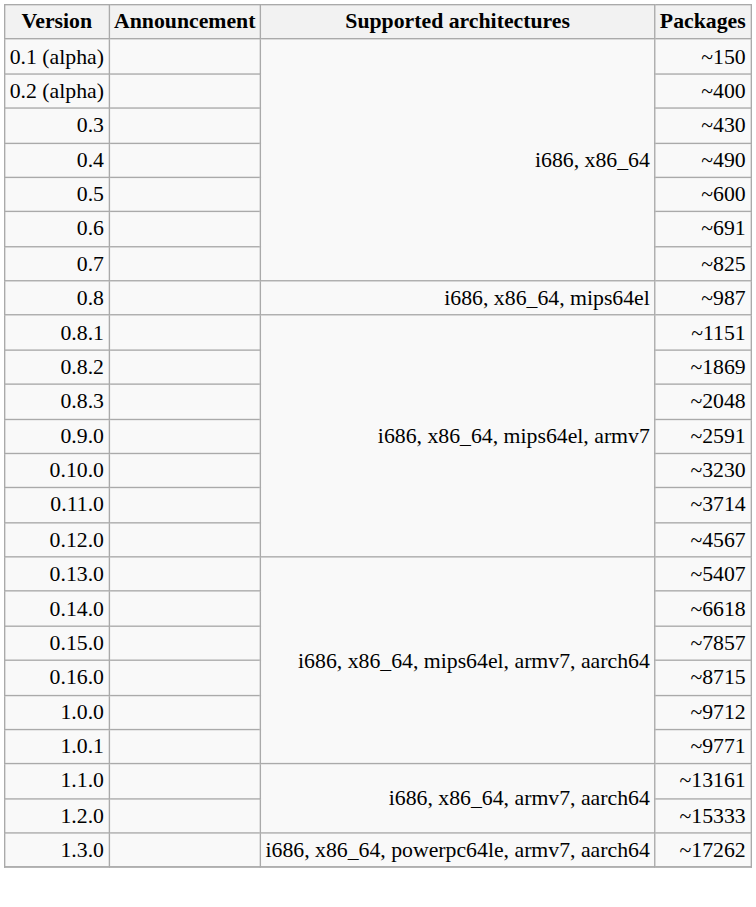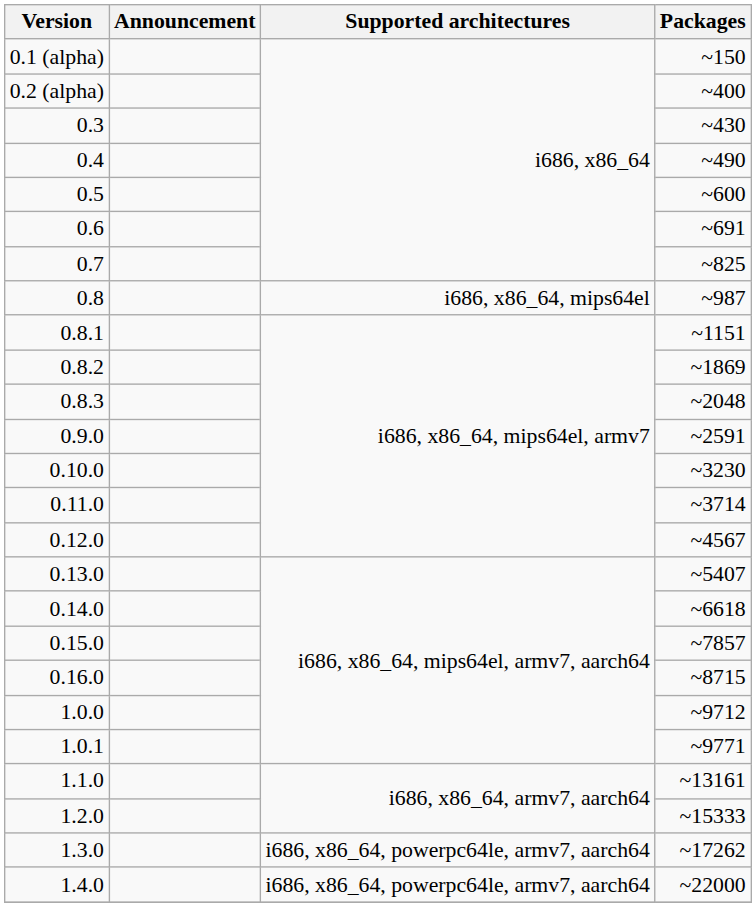+ row: 1.4.0 | i686, x86_64, powerpc64le, armv7, aarch64 | ~22000
